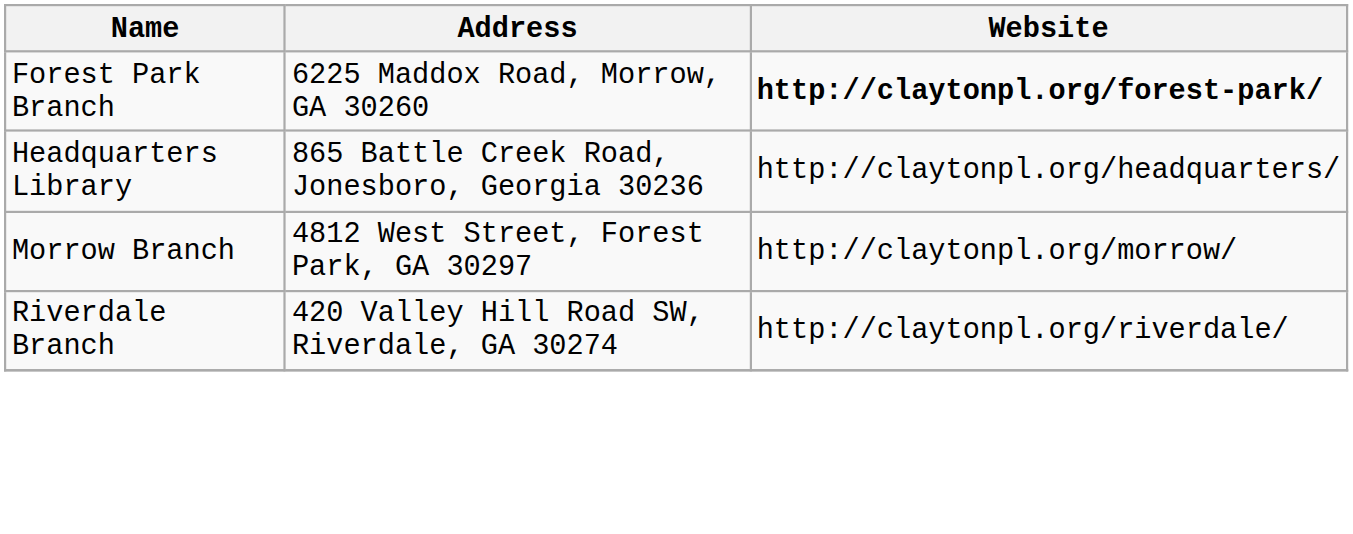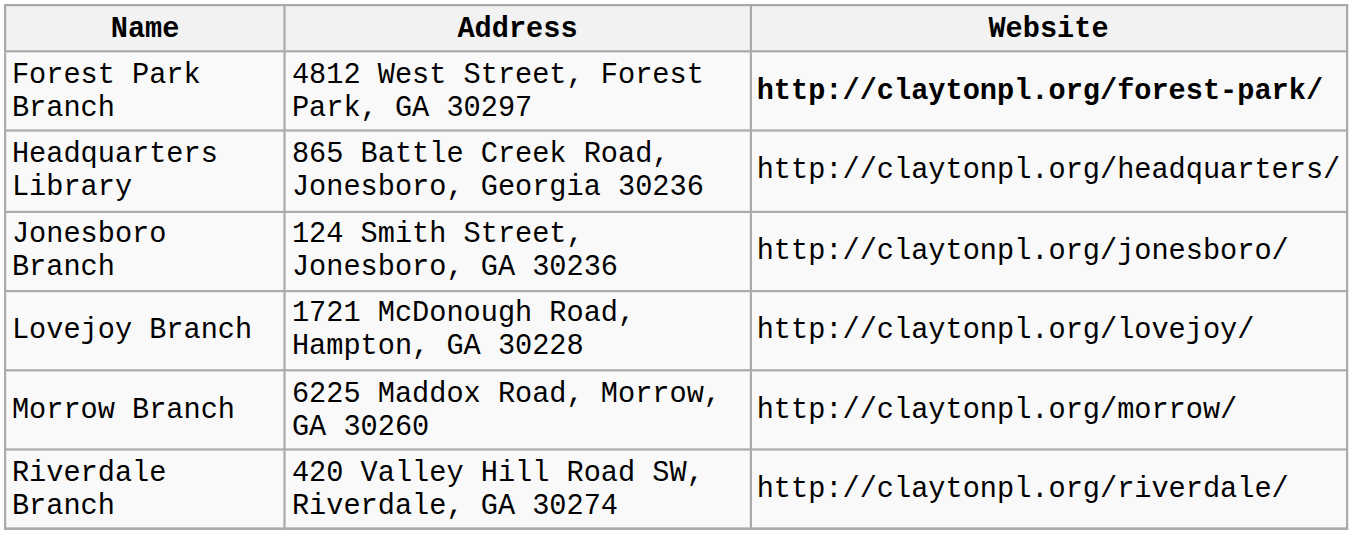Forest Park Branch | Address: 6225 Maddox Road, Morrow, GA 30260 -> 4812 West Street, Forest Park, GA 30297
+ row: Jonesboro Branch | 124 Smith Street, Jonesboro, GA 30236 | http://claytonpl.org/jonesboro/
+ row: Lovejoy Branch | 1721 McDonough Road, Hampton, GA 30228 | http://claytonpl.org/lovejoy/
Morrow Branch | Address: 4812 West Street, Forest Park, GA 30297 -> 6225 Maddox Road, Morrow, GA 30260
